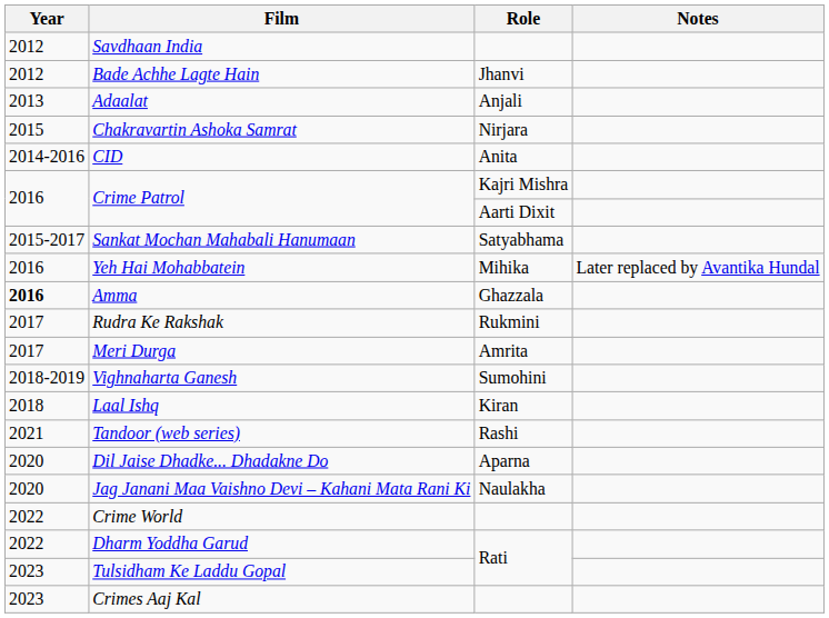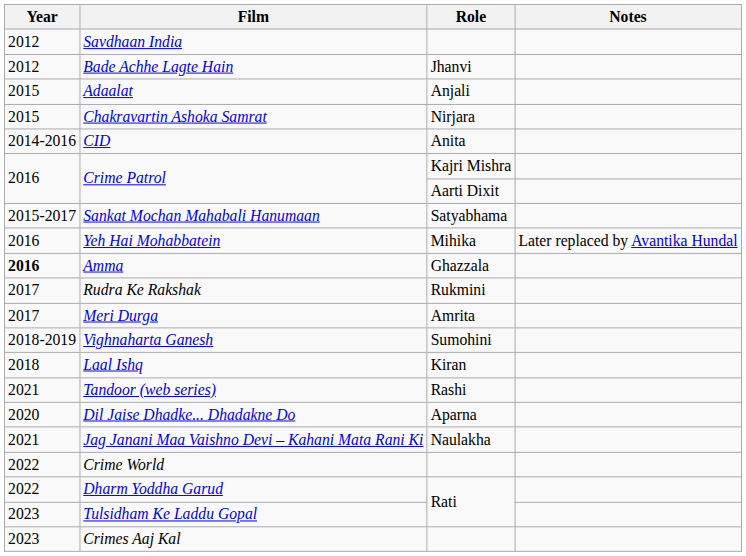Adaalat | Year: 2013 -> 2015
Jag Janani Maa Vaishno Devi – Kahani Mata Rani Ki | Year: 2020 -> 2021
